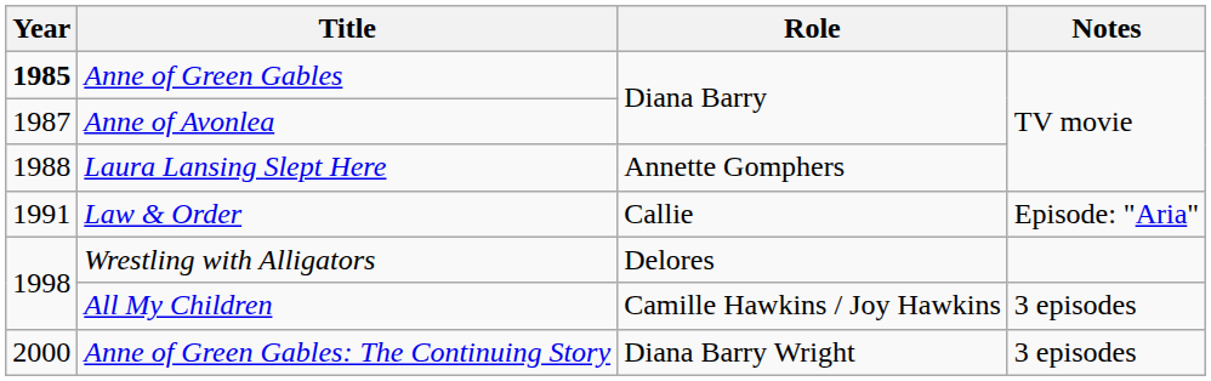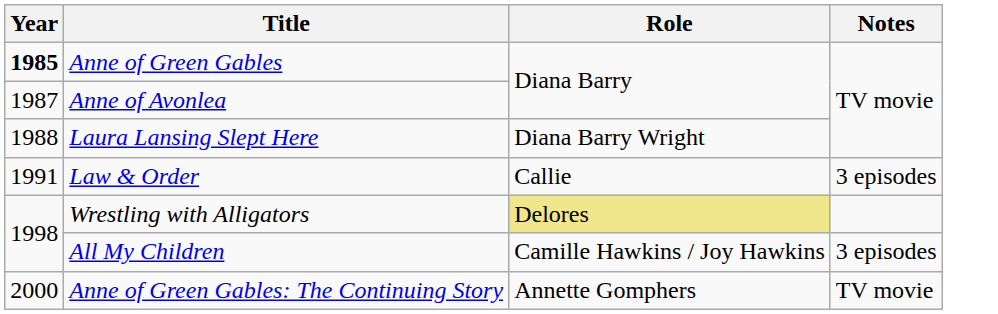Laura Lansing Slept Here | Role: Annette Gomphers -> Diana Barry Wright
Law & Order | Notes: Episode: "Aria" -> 3 episodes
Wrestling with Alligators | Role: no background -> khaki background
Anne of Green Gables: The Continuing Story | Role: Diana Barry Wright -> Annette Gomphers
Anne of Green Gables: The Continuing Story | Notes: 3 episodes -> TV movie
